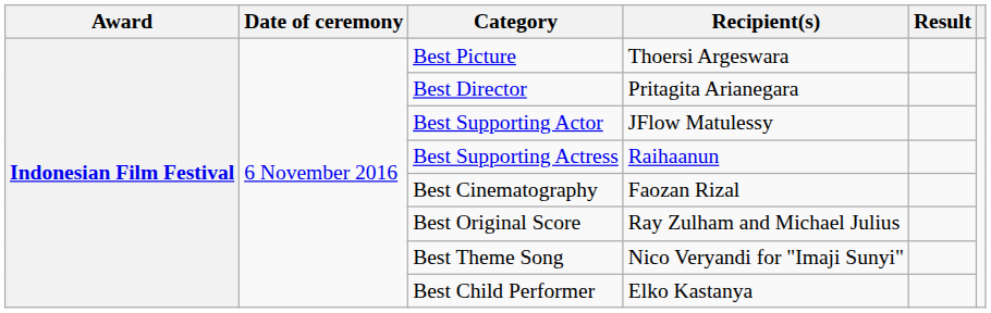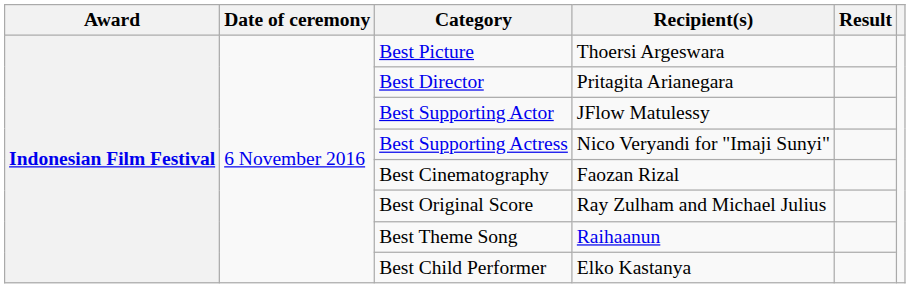Best Supporting Actress | Recipient(s): Raihaanun -> Nico Veryandi for "Imaji Sunyi"
Best Theme Song | Recipient(s): Nico Veryandi for "Imaji Sunyi" -> Raihaanun
